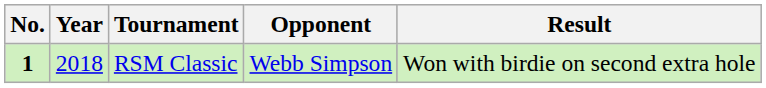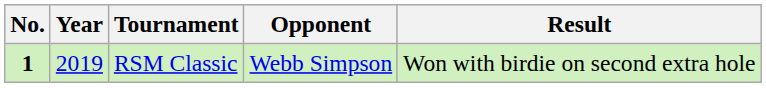RSM Classic | Year: 2018 -> 2019
